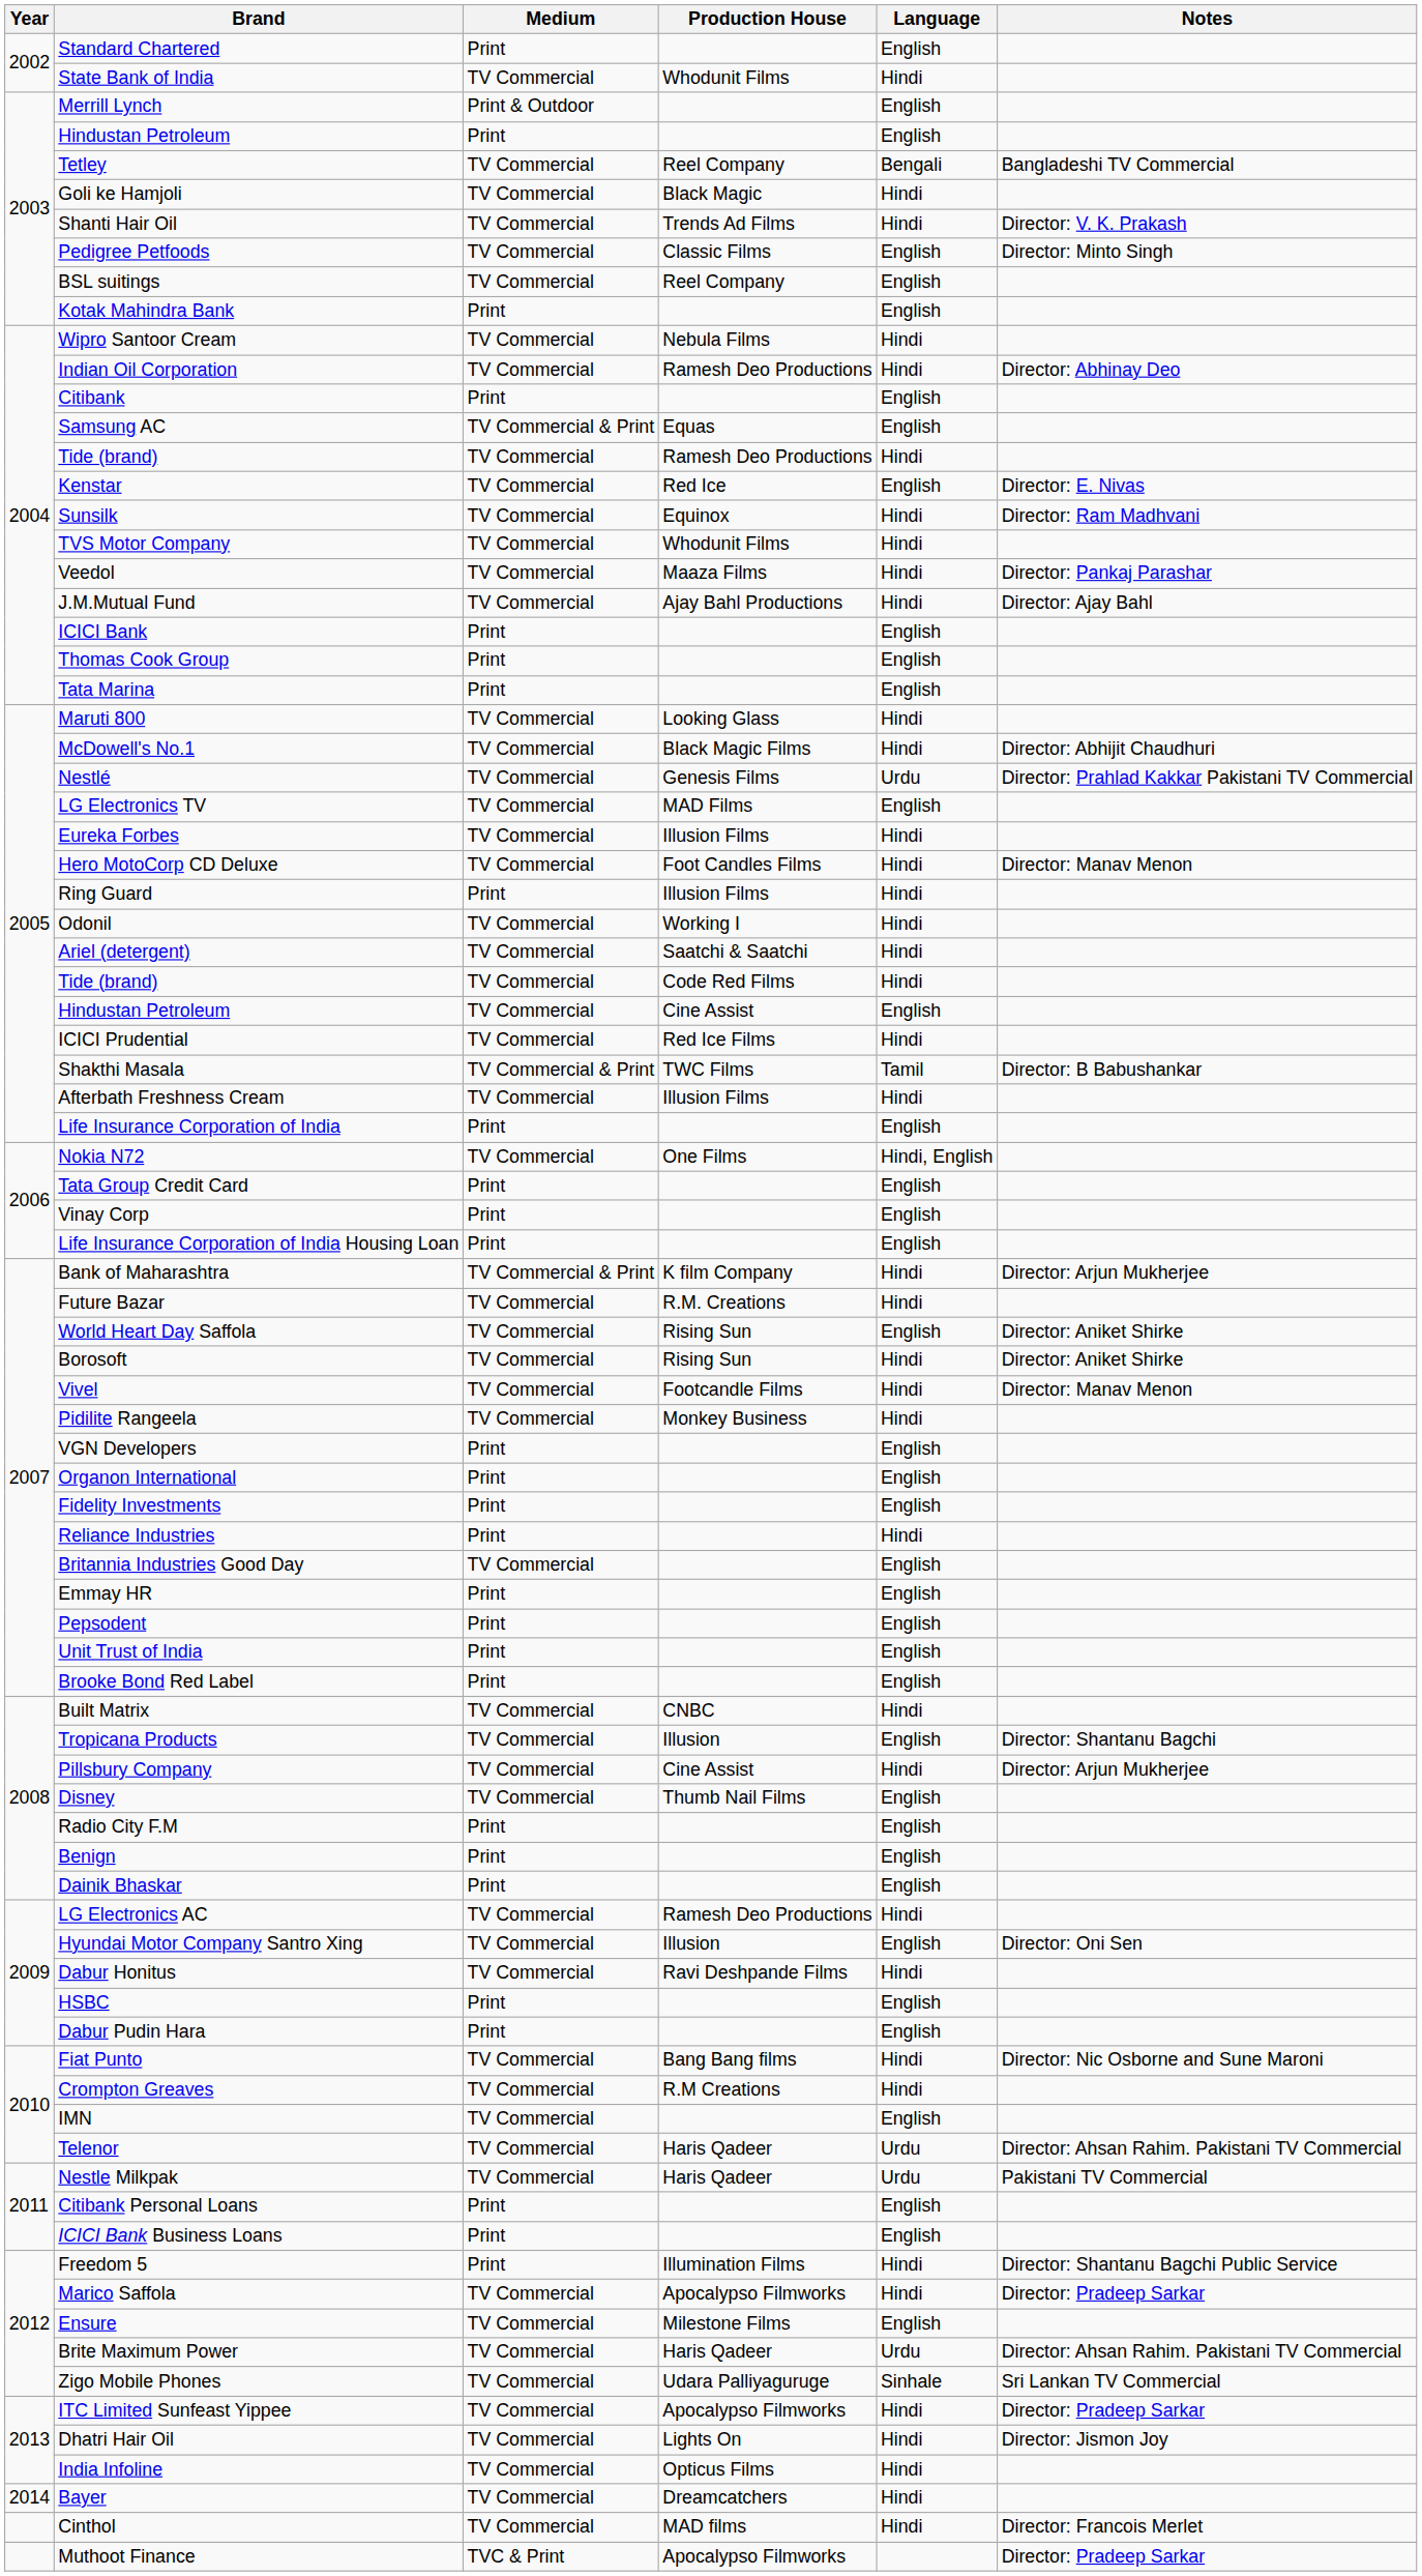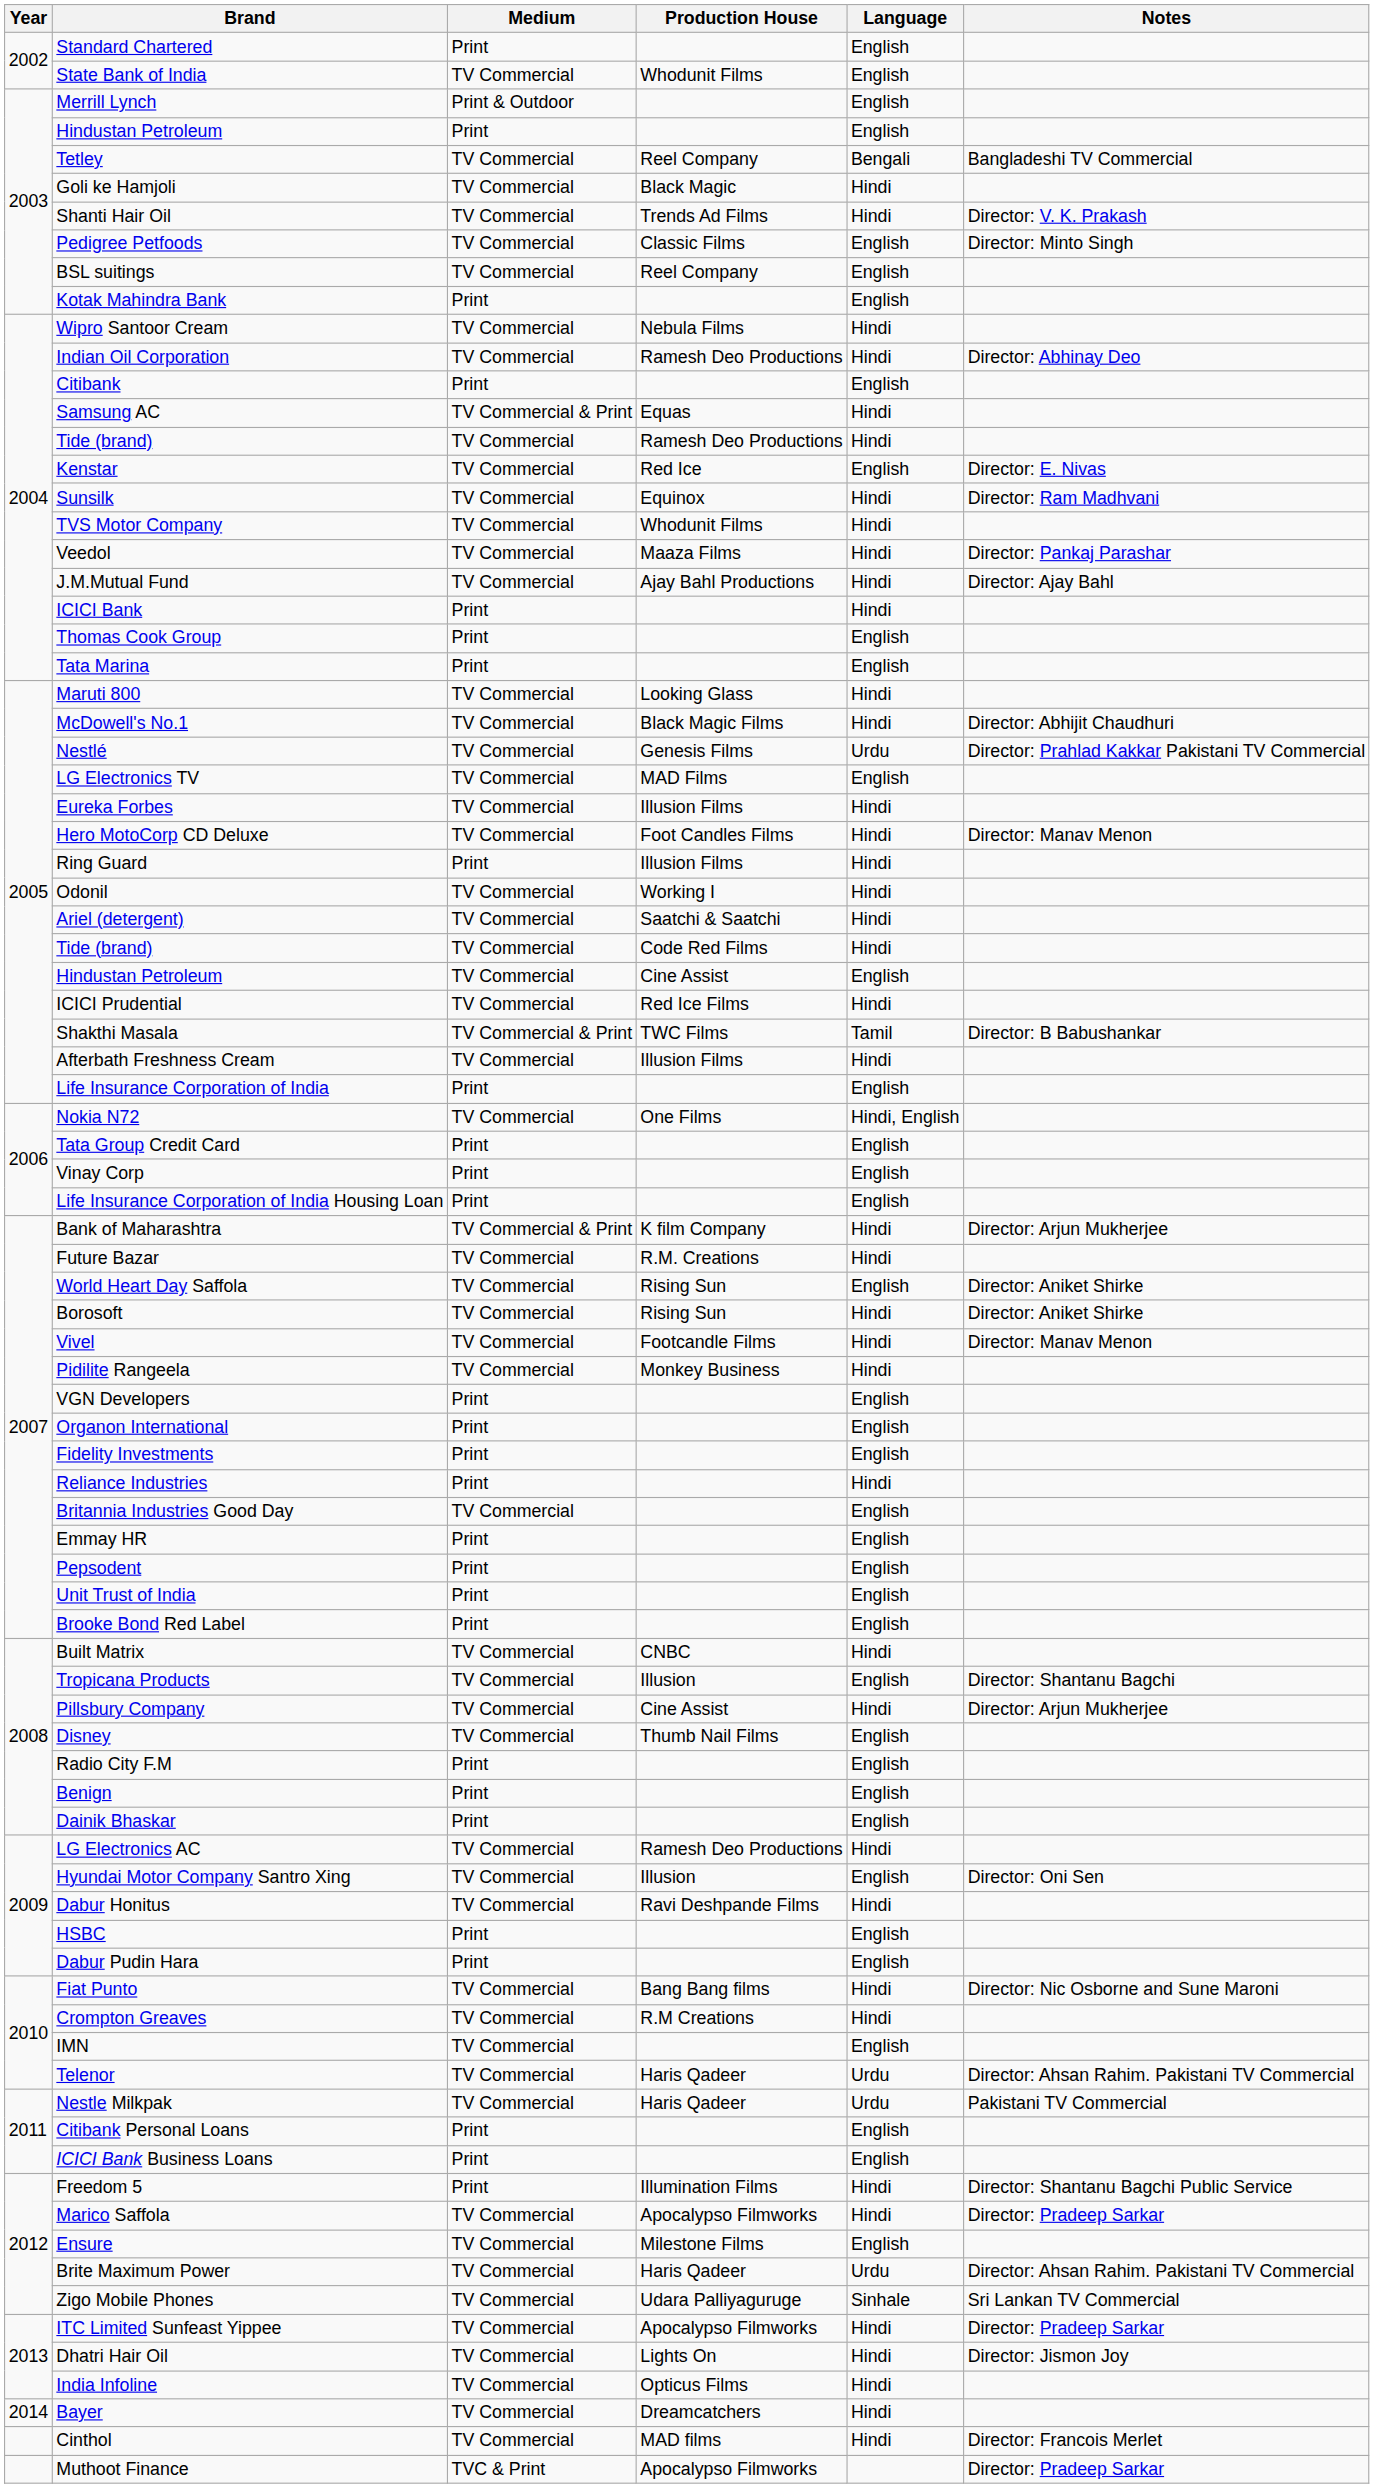State Bank of India | Language: Hindi -> English
Samsung AC | Language: English -> Hindi
ICICI Bank | Language: English -> Hindi
